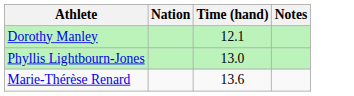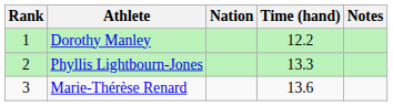+ column: Rank | 1 | 2 | 3
Dorothy Manley | Time (hand): 12.1 -> 12.2
Phyllis Lightbourn-Jones | Time (hand): 13.0 -> 13.3
